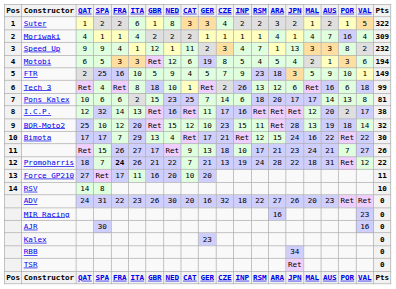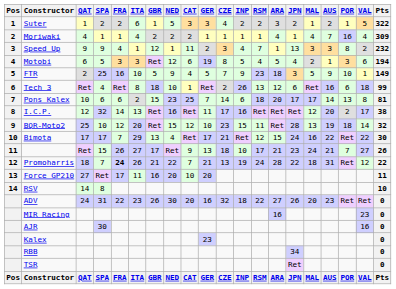Suter | NED: 8 -> 5
